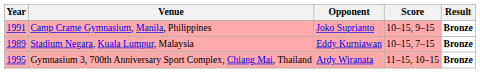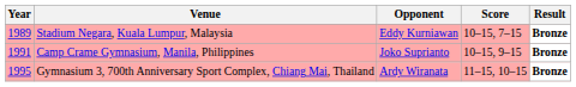rows swapped: Stadium Negara, Kuala Lumpur, Malaysia <-> Camp Crame Gymnasium, Manila, Philippines
